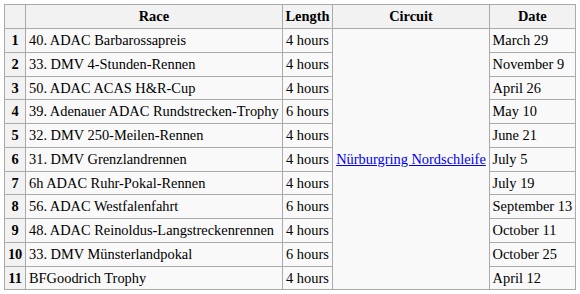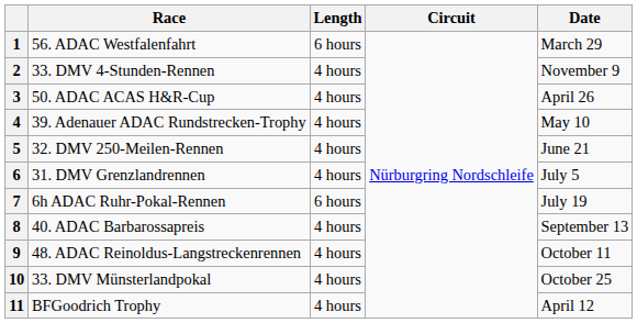1 | Race: 40. ADAC Barbarossapreis -> 56. ADAC Westfalenfahrt
1 | Length: 4 hours -> 6 hours
4 | Length: 6 hours -> 4 hours
7 | Length: 4 hours -> 6 hours
8 | Race: 56. ADAC Westfalenfahrt -> 40. ADAC Barbarossapreis
8 | Length: 6 hours -> 4 hours
10 | Length: 6 hours -> 4 hours
